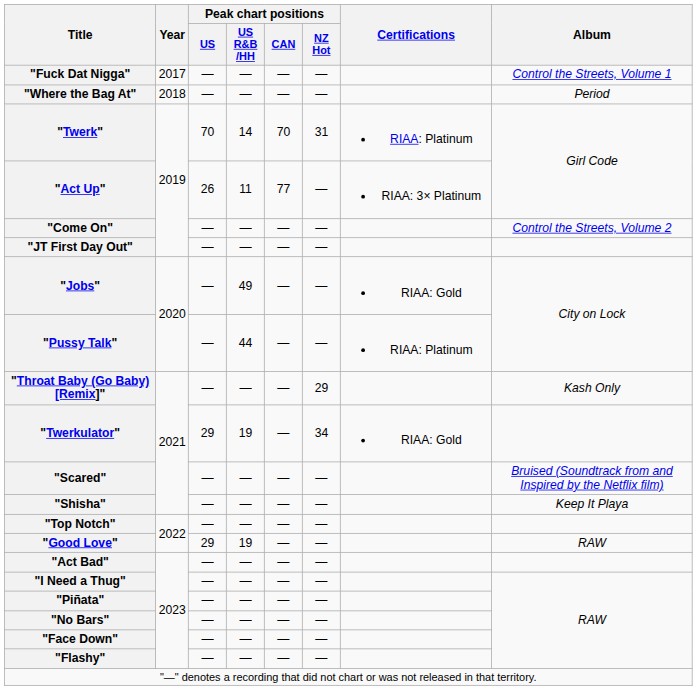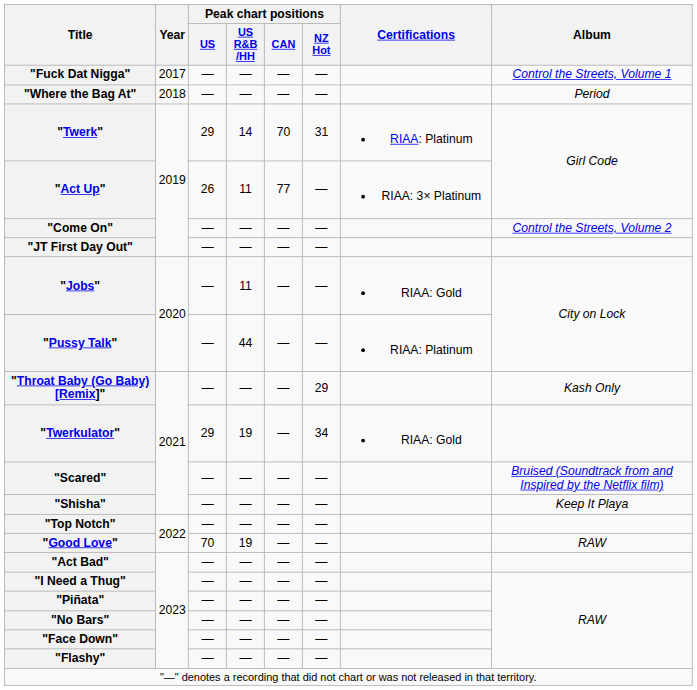"Twerk" | Peak chart positions / US: 70 -> 29
"Jobs" | Peak chart positions / US R&B /HH: 49 -> 11
"Good Love" | Peak chart positions / US: 29 -> 70
